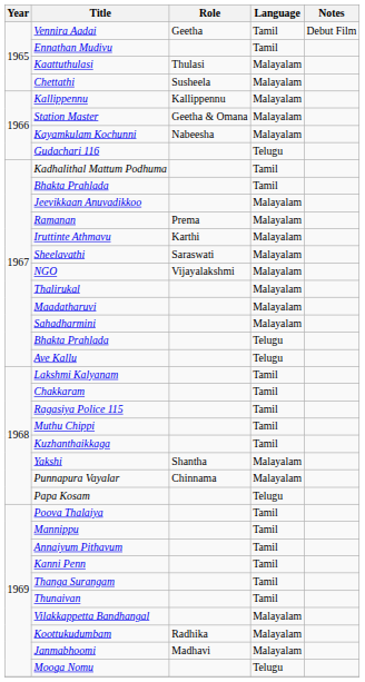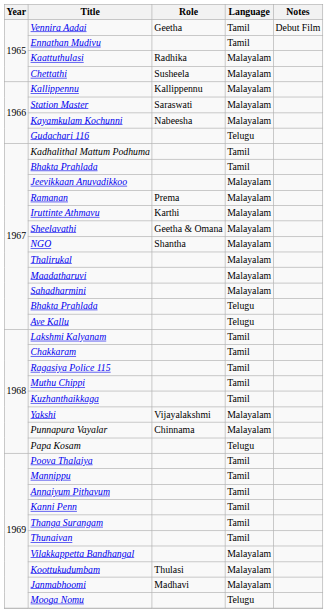Kaattuthulasi | Role: Thulasi -> Radhika
Station Master | Role: Geetha & Omana -> Saraswati
Sheelavathi | Role: Saraswati -> Geetha & Omana
NGO | Role: Vijayalakshmi -> Shantha
Yakshi | Role: Shantha -> Vijayalakshmi
Koottukudumbam | Role: Radhika -> Thulasi
